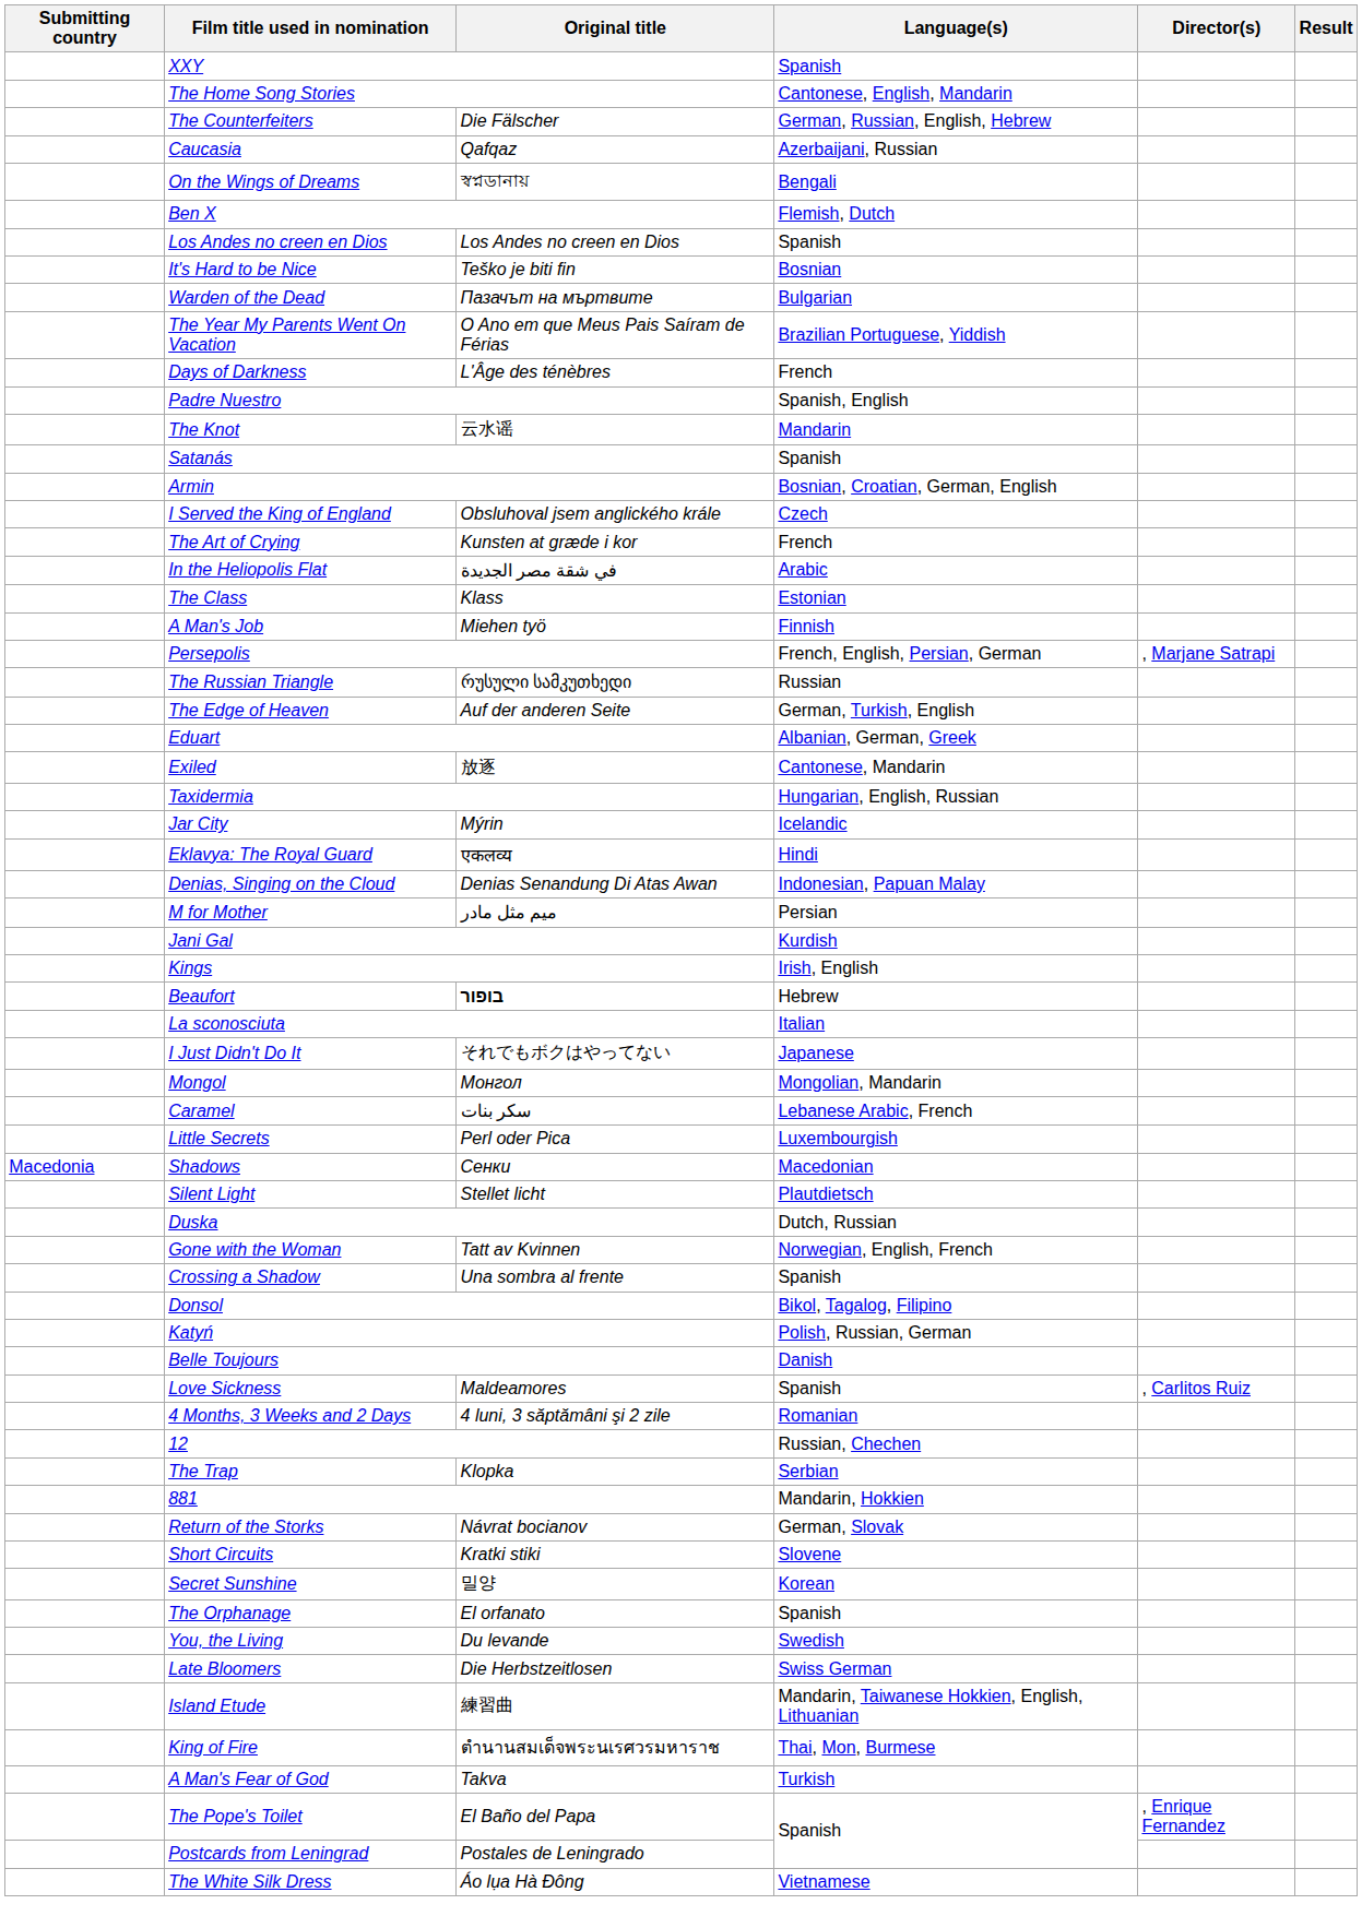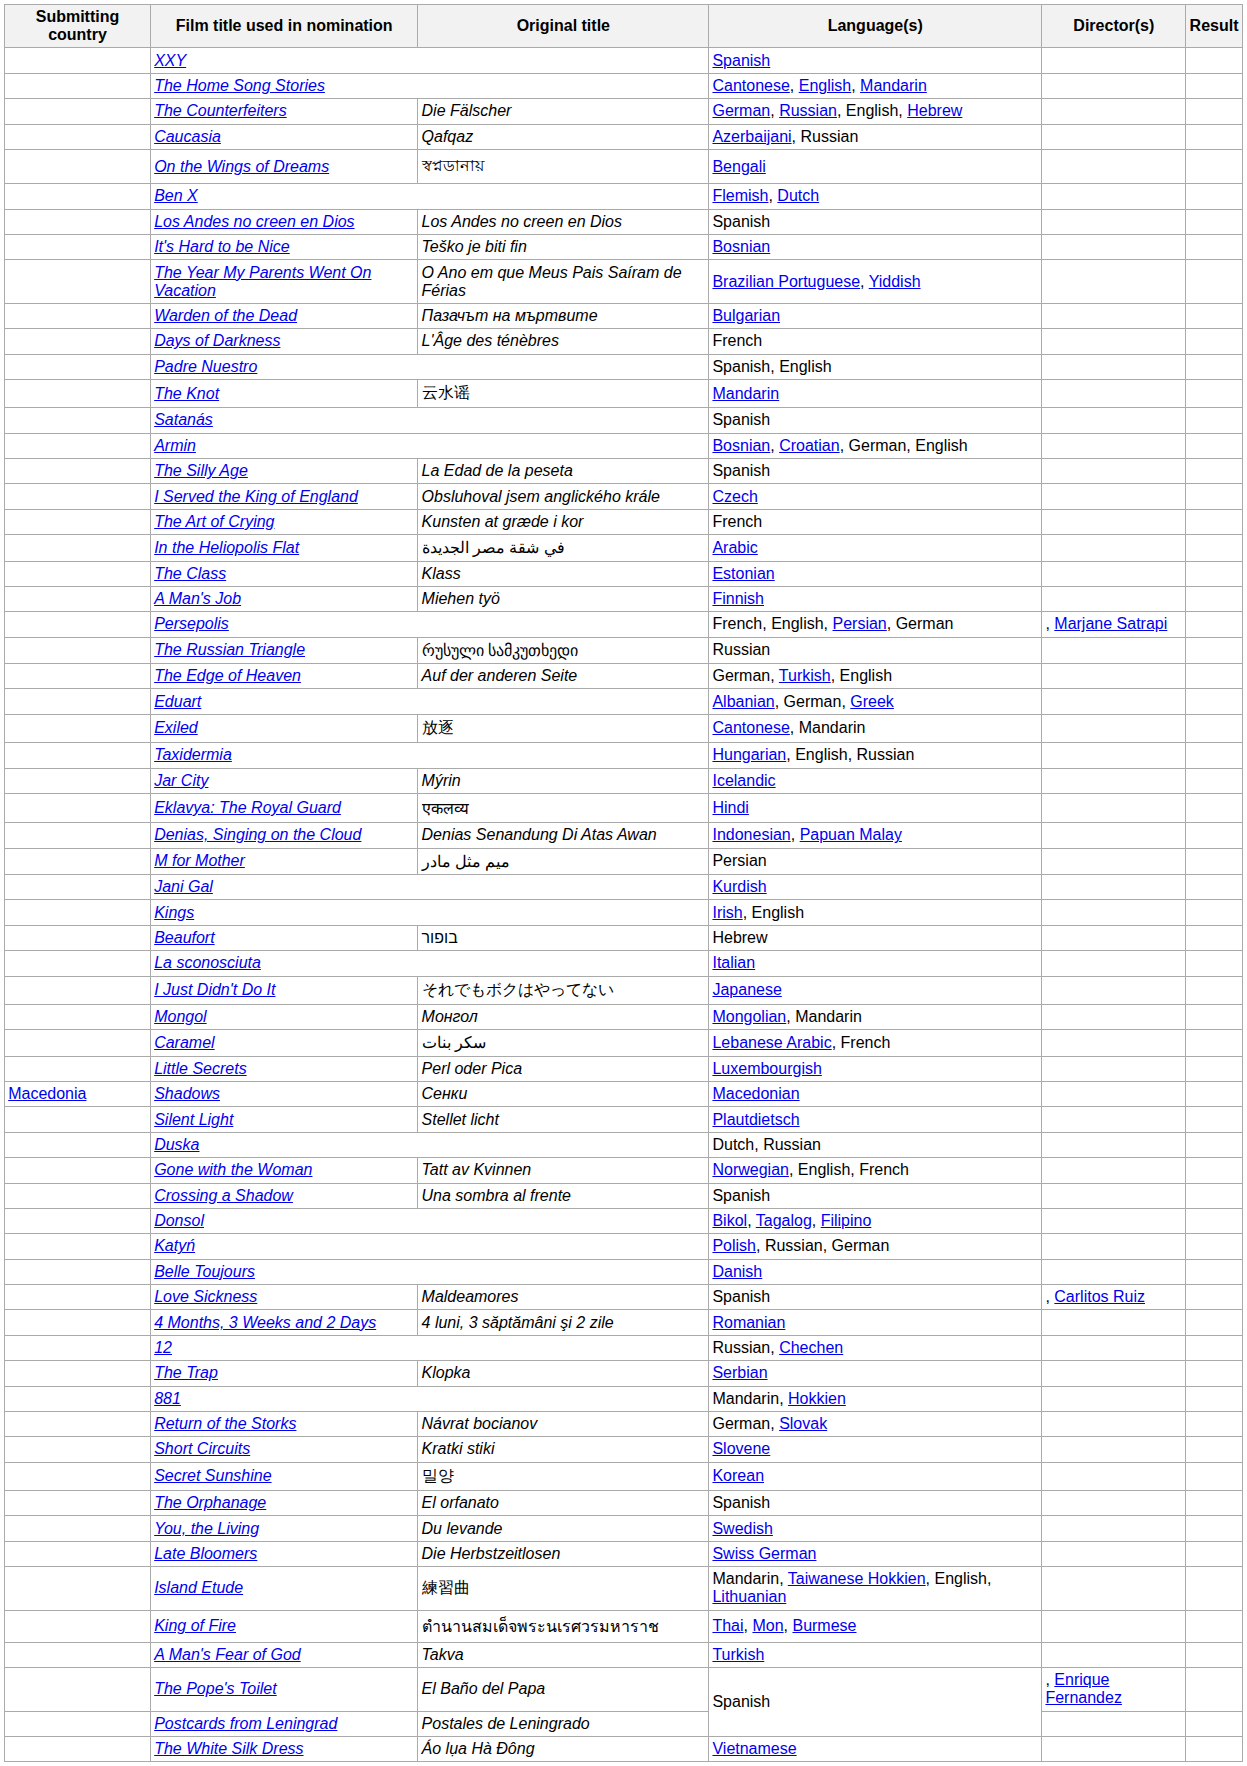rows swapped: The Year My Parents Went On Vacation <-> Warden of the Dead
+ row: The Silly Age | La Edad de la peseta | Spanish
Beaufort | Original title: bold -> normal
